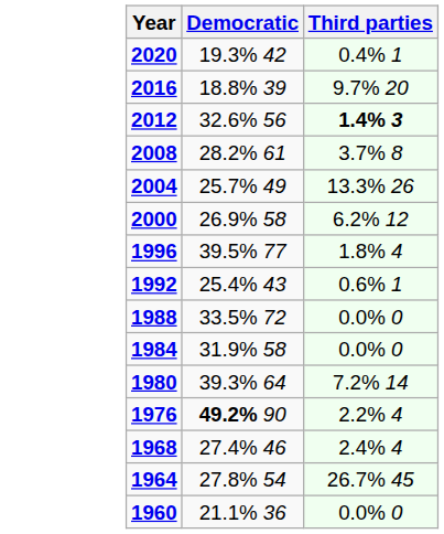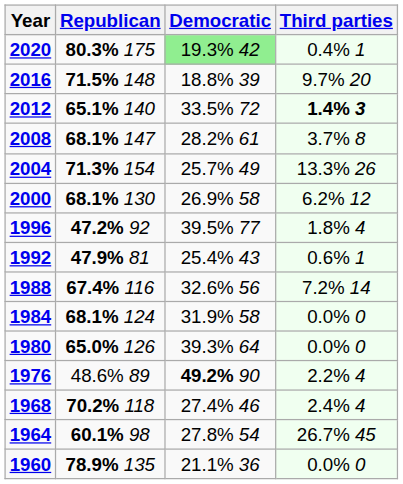+ column: Republican | 80.3% 175 | 71.5% 148 | 65.1% 140 | 68.1% 147 | 71.3% 154 | 68.1% 130 | 47.2% 92 | 47.9% 81 | 67.4% 116 | 68.1% 124 | 65.0% 126 | 48.6% 89 | 70.2% 118 | 60.1% 98 | 78.9% 135
2020 | Democratic: no background -> lightgreen background
2012 | Democratic: 32.6% 56 -> 33.5% 72
1988 | Democratic: 33.5% 72 -> 32.6% 56
1988 | Third parties: 0.0% 0 -> 7.2% 14
1980 | Third parties: 7.2% 14 -> 0.0% 0
